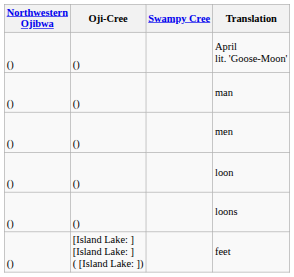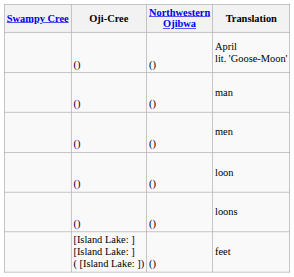columns swapped: Swampy Cree <-> Northwestern Ojibwa
